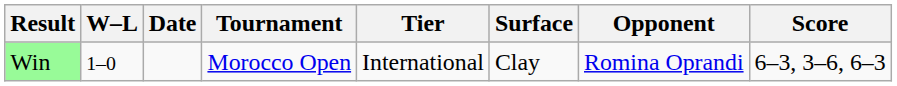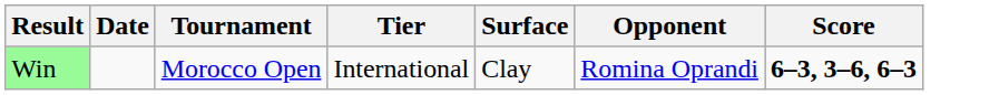- column: W–L | 1–0
Win | Score: normal -> bold
